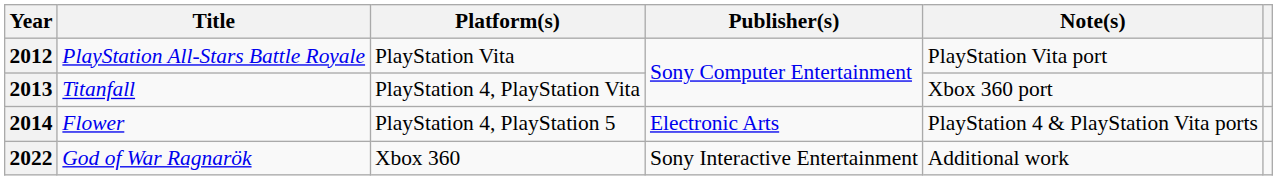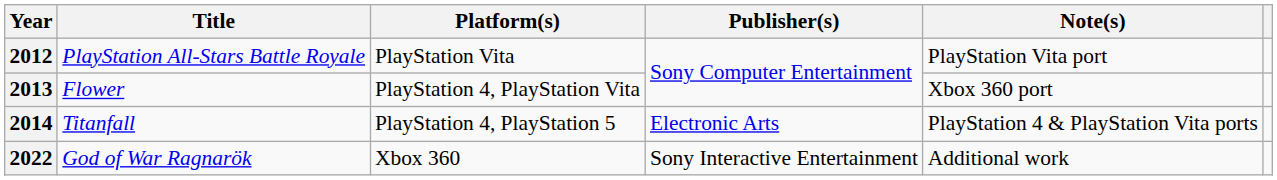2013 | Title: Titanfall -> Flower
2014 | Title: Flower -> Titanfall
